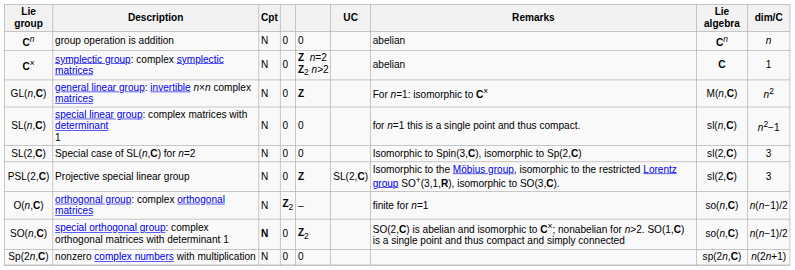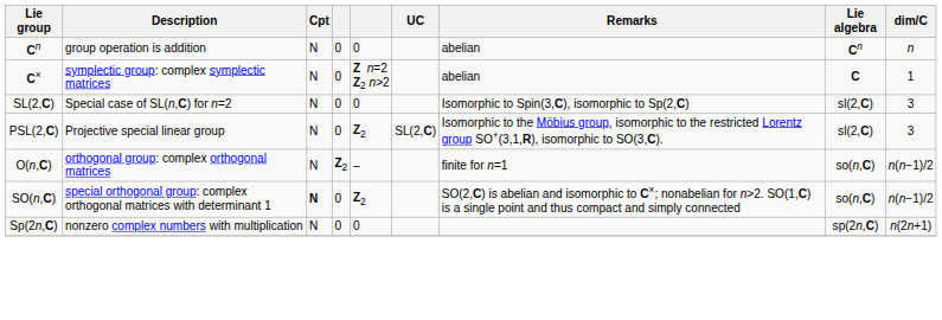- row: GL(n,C) | general linear group: invertible n×n complex matrices | N | 0 | Z | For n=1: isomorphic to C× | M(n,C) | n2
- row: SL(n,C) | special linear group: complex matrices with determinant 1 | N | 0 | 0 | for n=1 this is a single point and thus compact. | sl(n,C) | n2−1
PSL(2,C) | column 5: Z -> Z2
